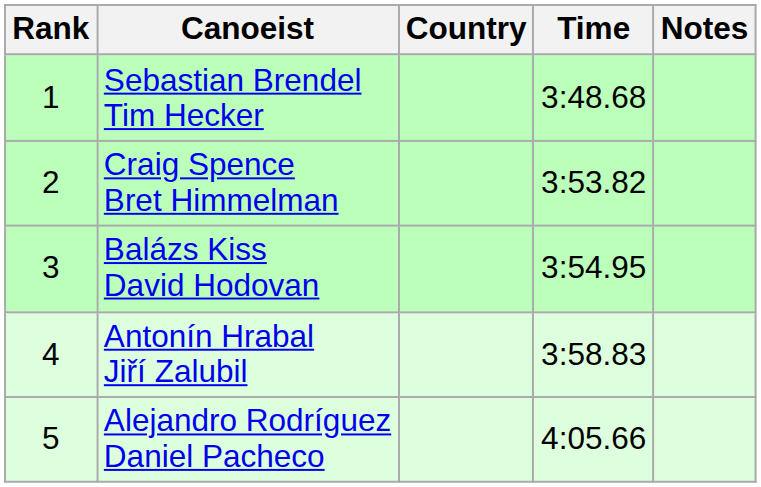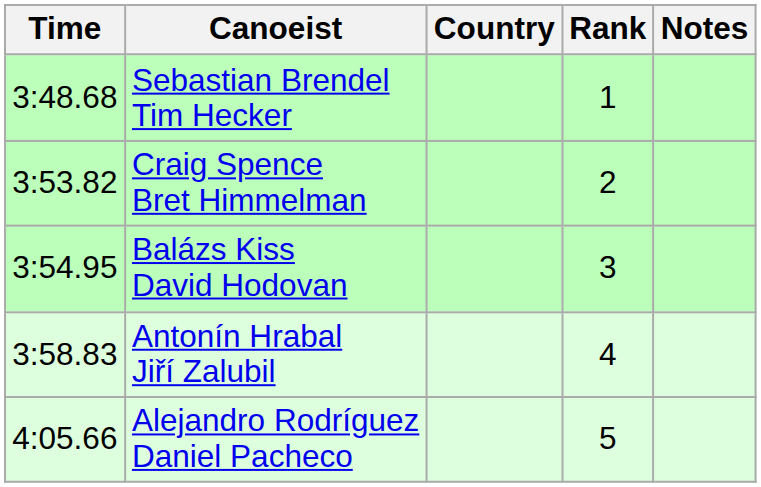columns swapped: Rank <-> Time
